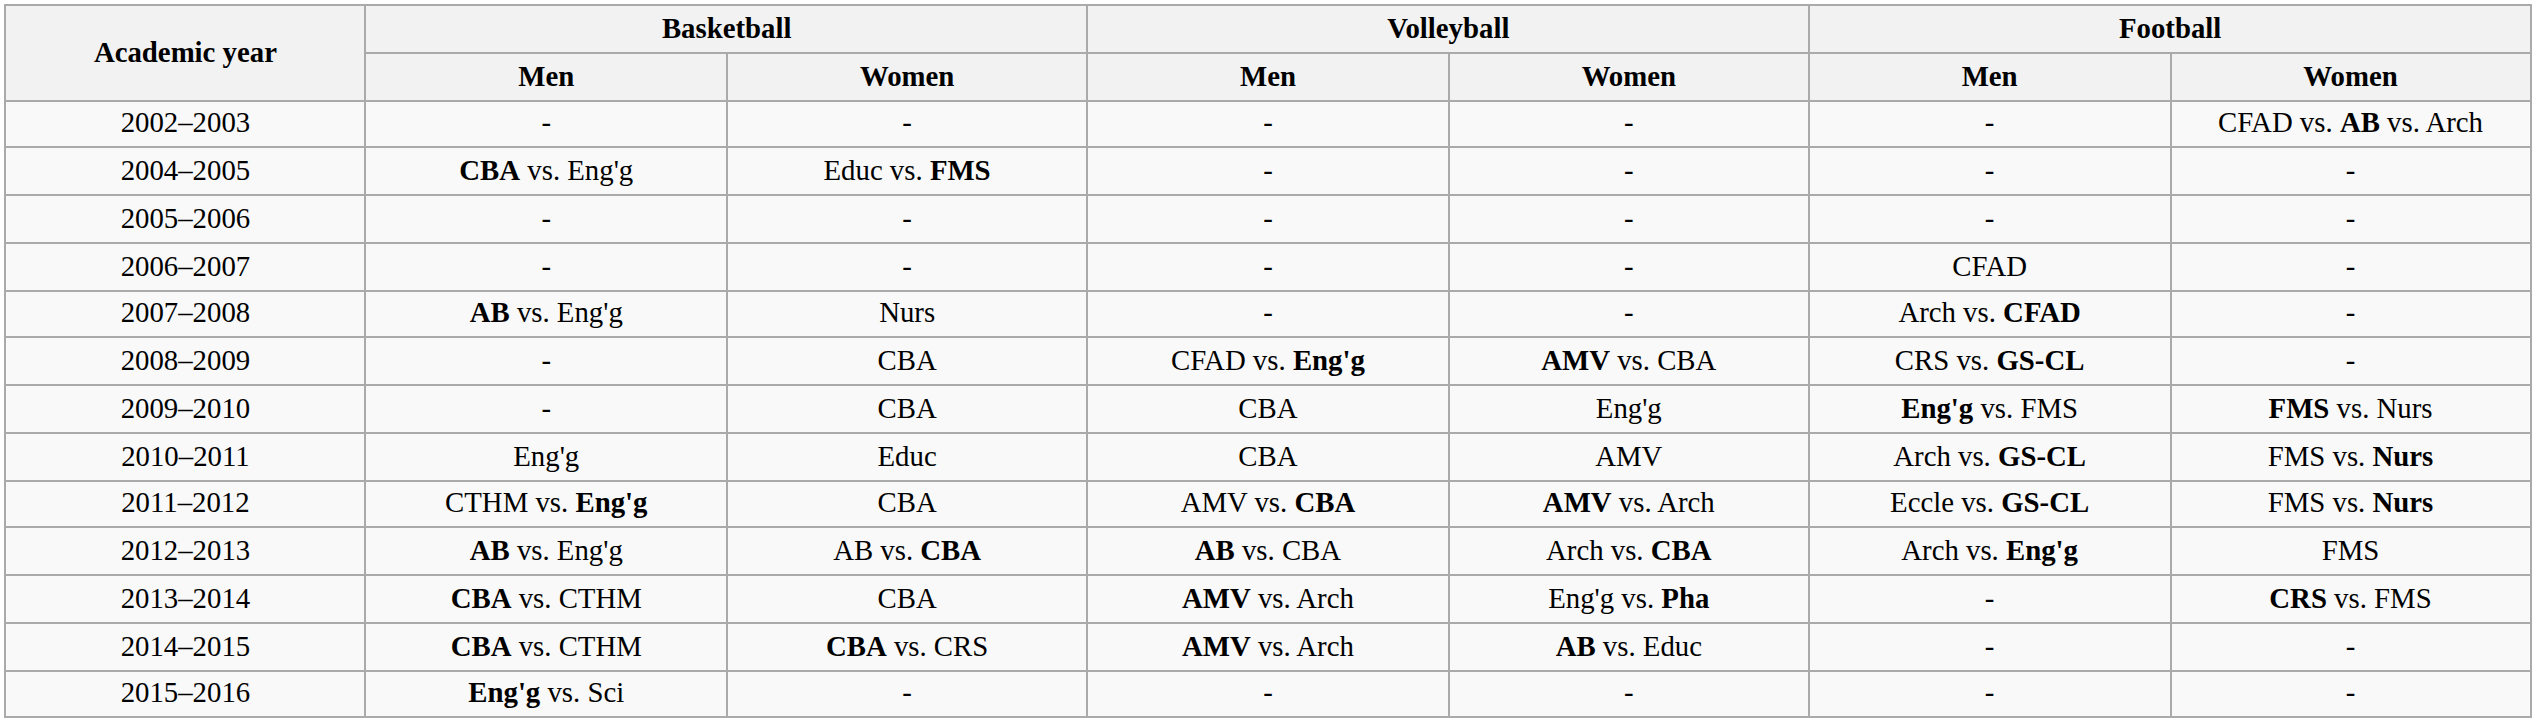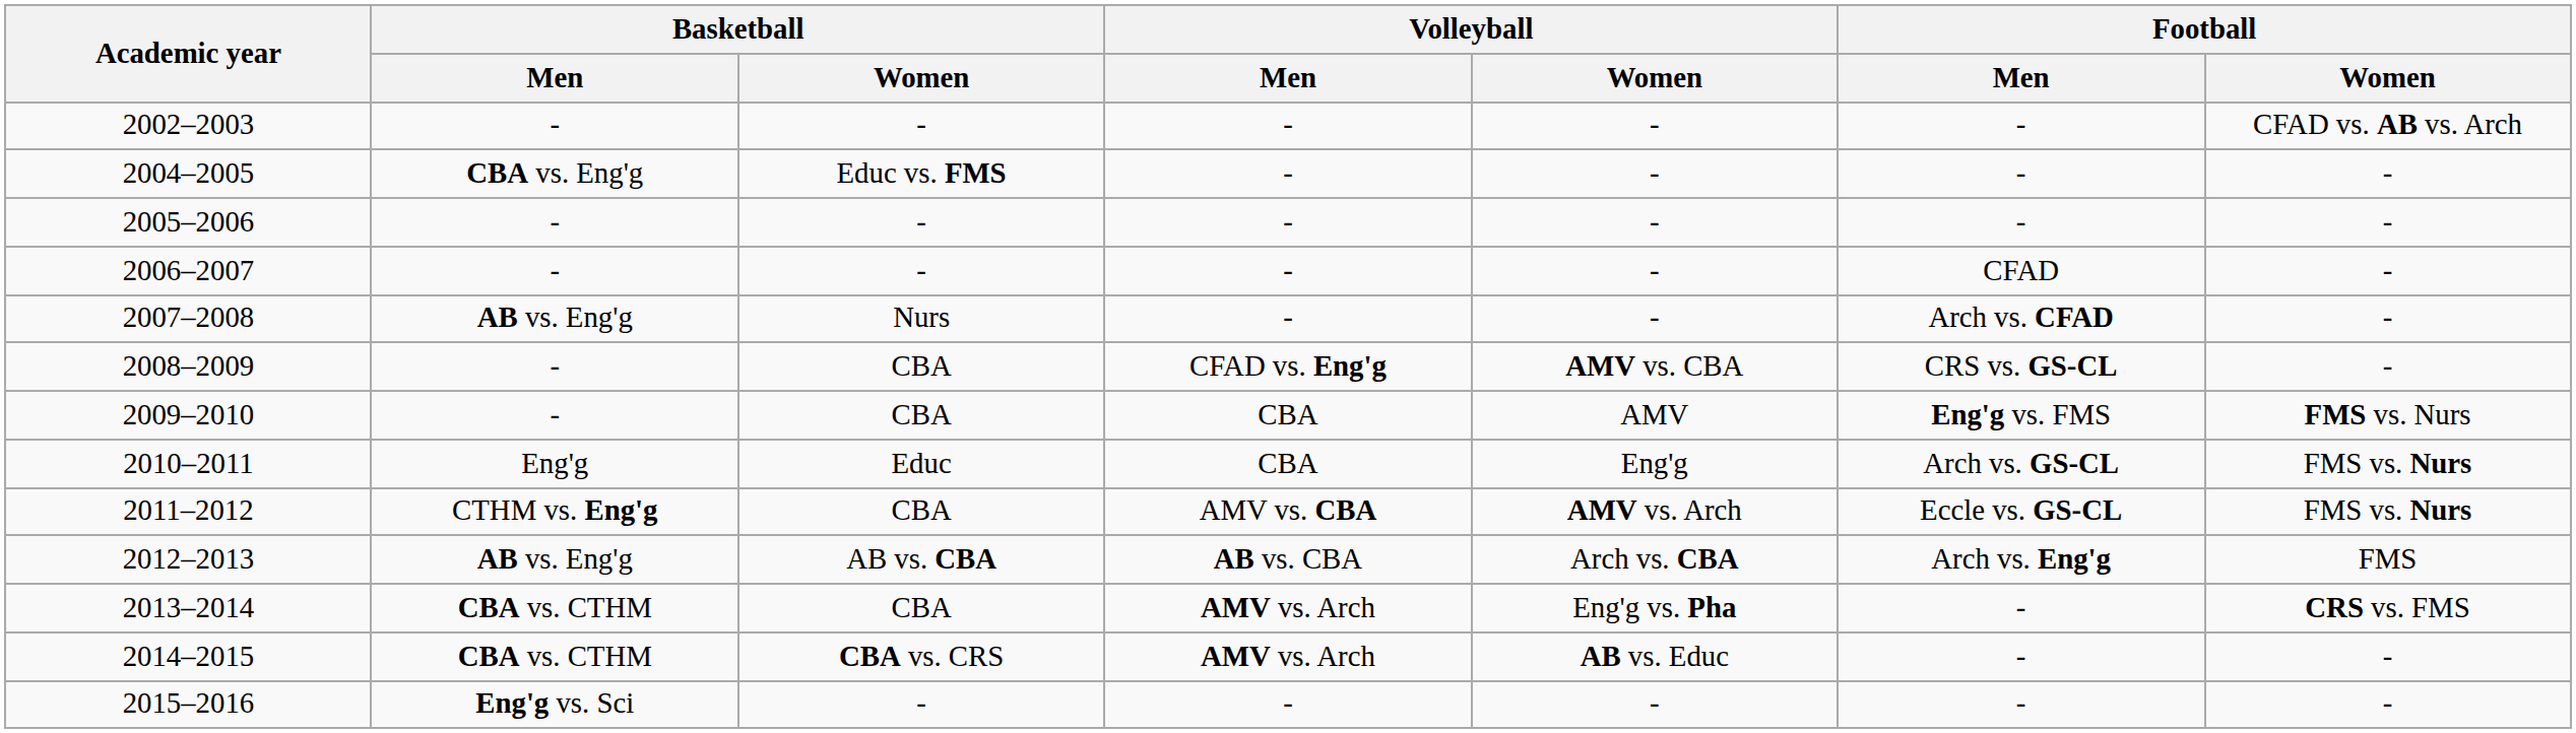2009–2010 | Volleyball / Women: Eng'g -> AMV
2010–2011 | Volleyball / Women: AMV -> Eng'g
